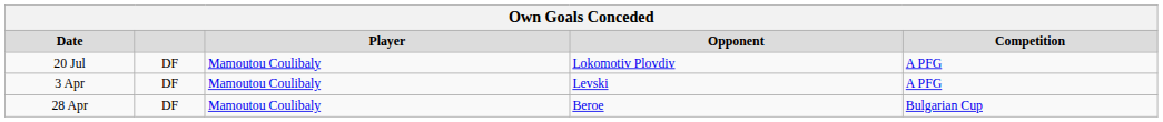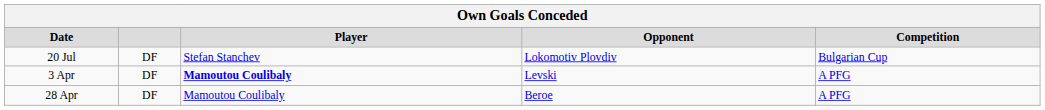20 Jul | Player: Mamoutou Coulibaly -> Stefan Stanchev
20 Jul | Competition: A PFG -> Bulgarian Cup
3 Apr | Player: normal -> bold
28 Apr | Competition: Bulgarian Cup -> A PFG
